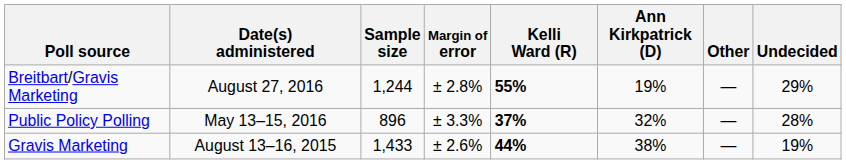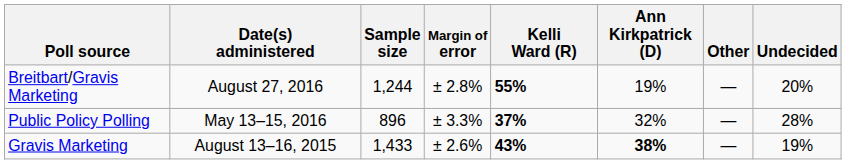Breitbart/Gravis Marketing | Undecided: 29% -> 20%
Gravis Marketing | Kelli Ward (R): 44% -> 43%
Gravis Marketing | Ann Kirkpatrick (D): normal -> bold
